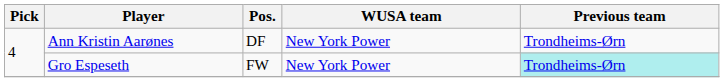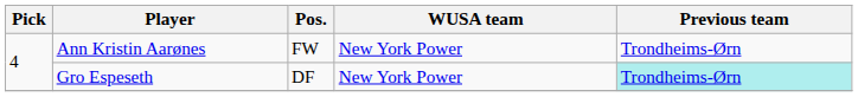Ann Kristin Aarønes | Pos.: DF -> FW
Gro Espeseth | Pos.: FW -> DF
